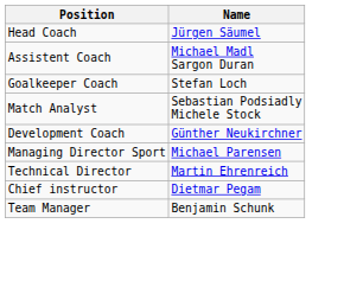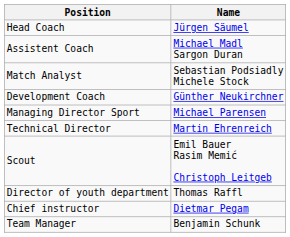- row: Goalkeeper Coach | Stefan Loch
+ row: Scout | Emil Bauer Rasim Memić Christoph Leitgeb
+ row: Director of youth department | Thomas Raffl
